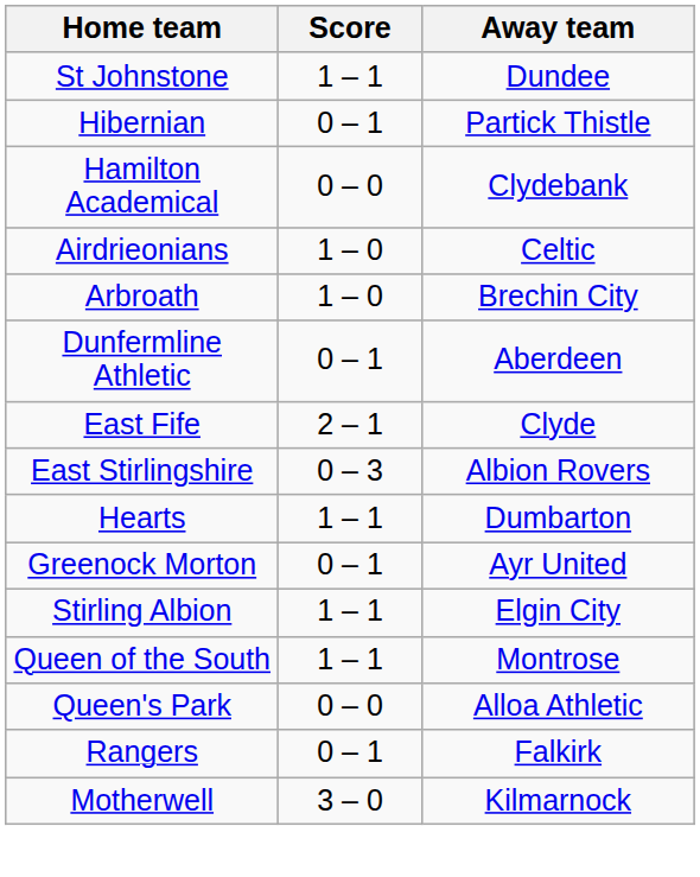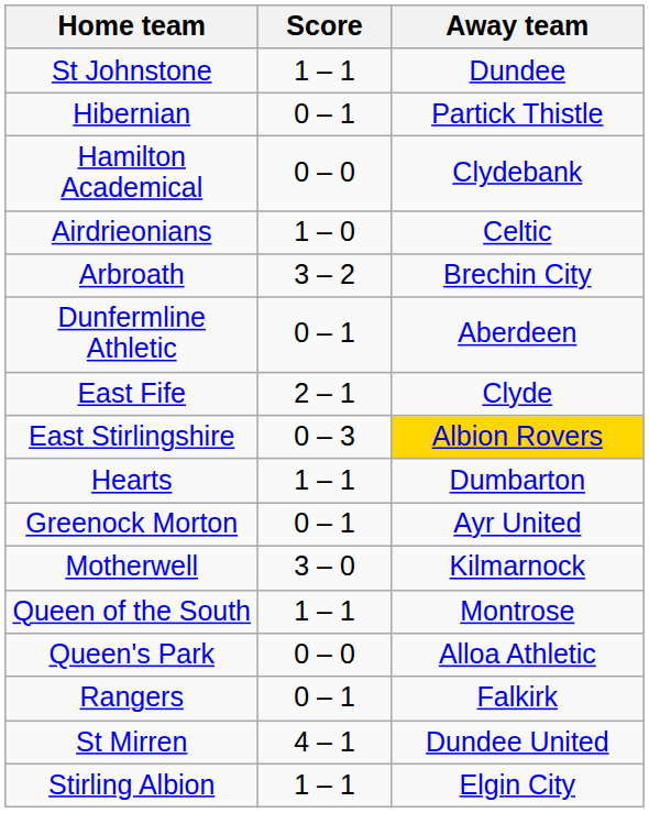Arbroath | Score: 1 – 0 -> 3 – 2
East Stirlingshire | Away team: no background -> gold background
rows swapped: Motherwell <-> Stirling Albion
+ row: St Mirren | 4 – 1 | Dundee United
